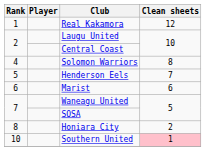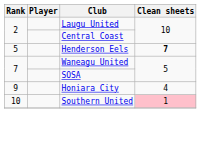- row: 1 | Real Kakamora | 12
- row: 4 | Solomon Warriors | 8
Henderson Eels | Clean sheets: normal -> bold
- row: 6 | Marist | 6
Honiara City | Rank: 8 -> 9
Honiara City | Clean sheets: 2 -> 4
